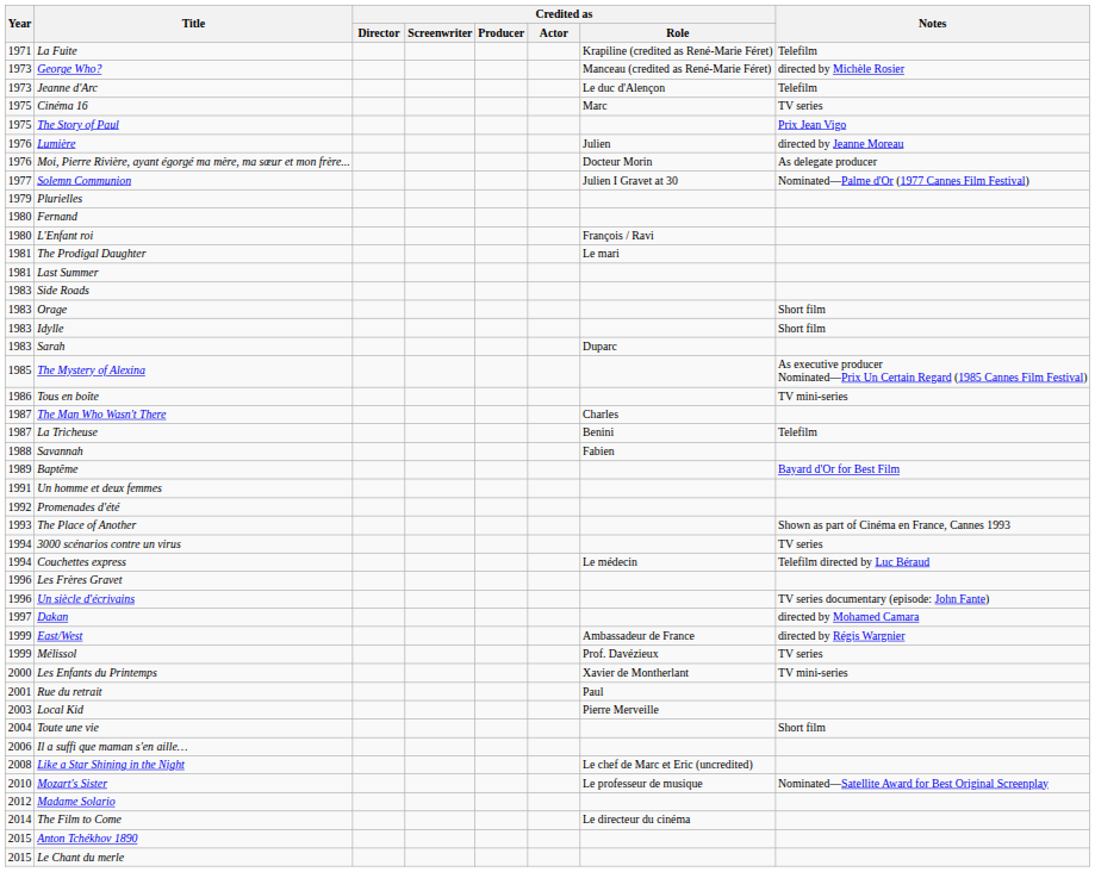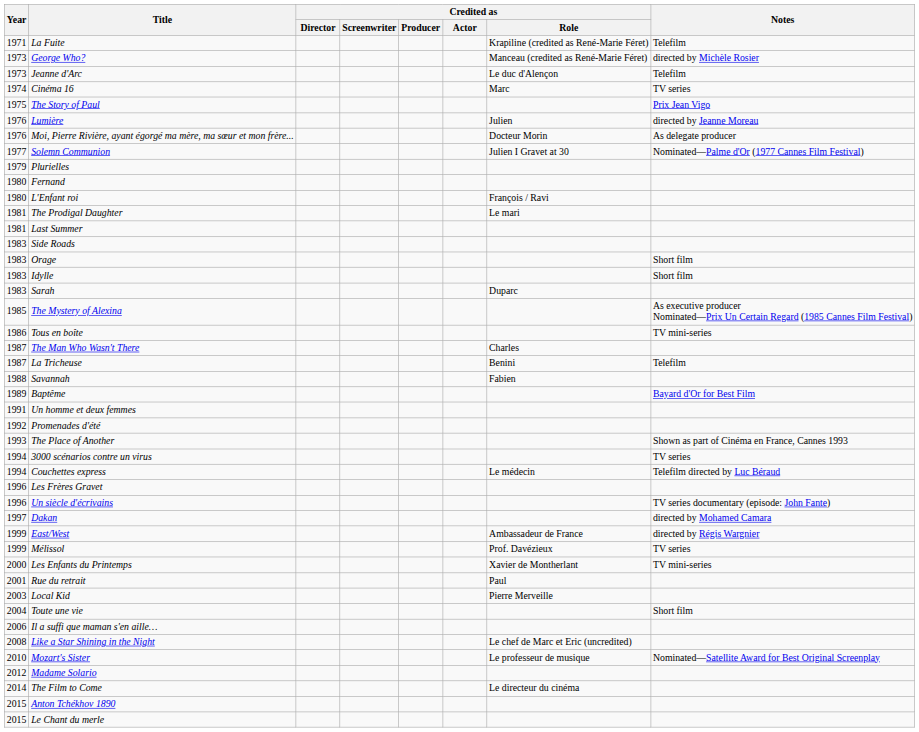Cinéma 16 | Year: 1975 -> 1974
